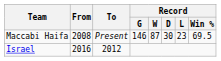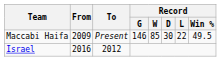Maccabi Haifa | From: 2008 -> 2009
Maccabi Haifa | Record / W: 87 -> 85
Maccabi Haifa | Record / L: 23 -> 22
Maccabi Haifa | Record / Win %: 69.5 -> 49.5
